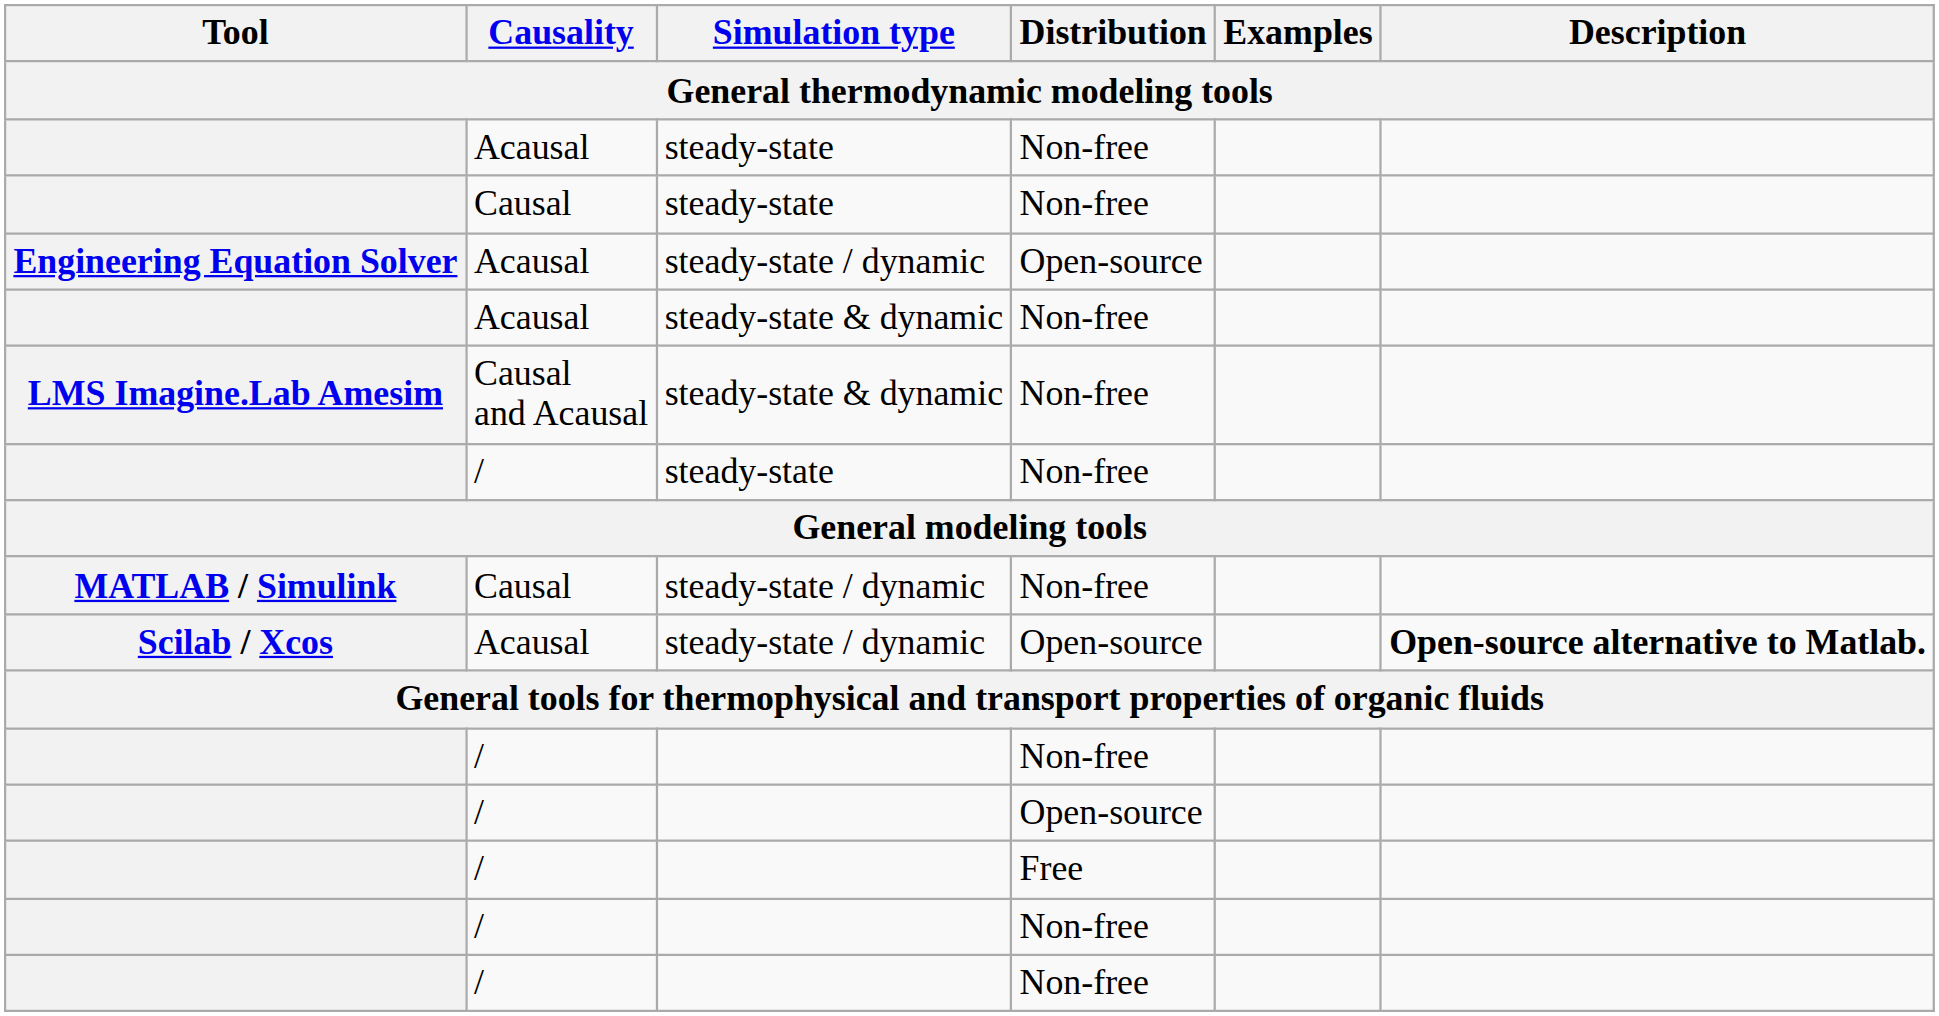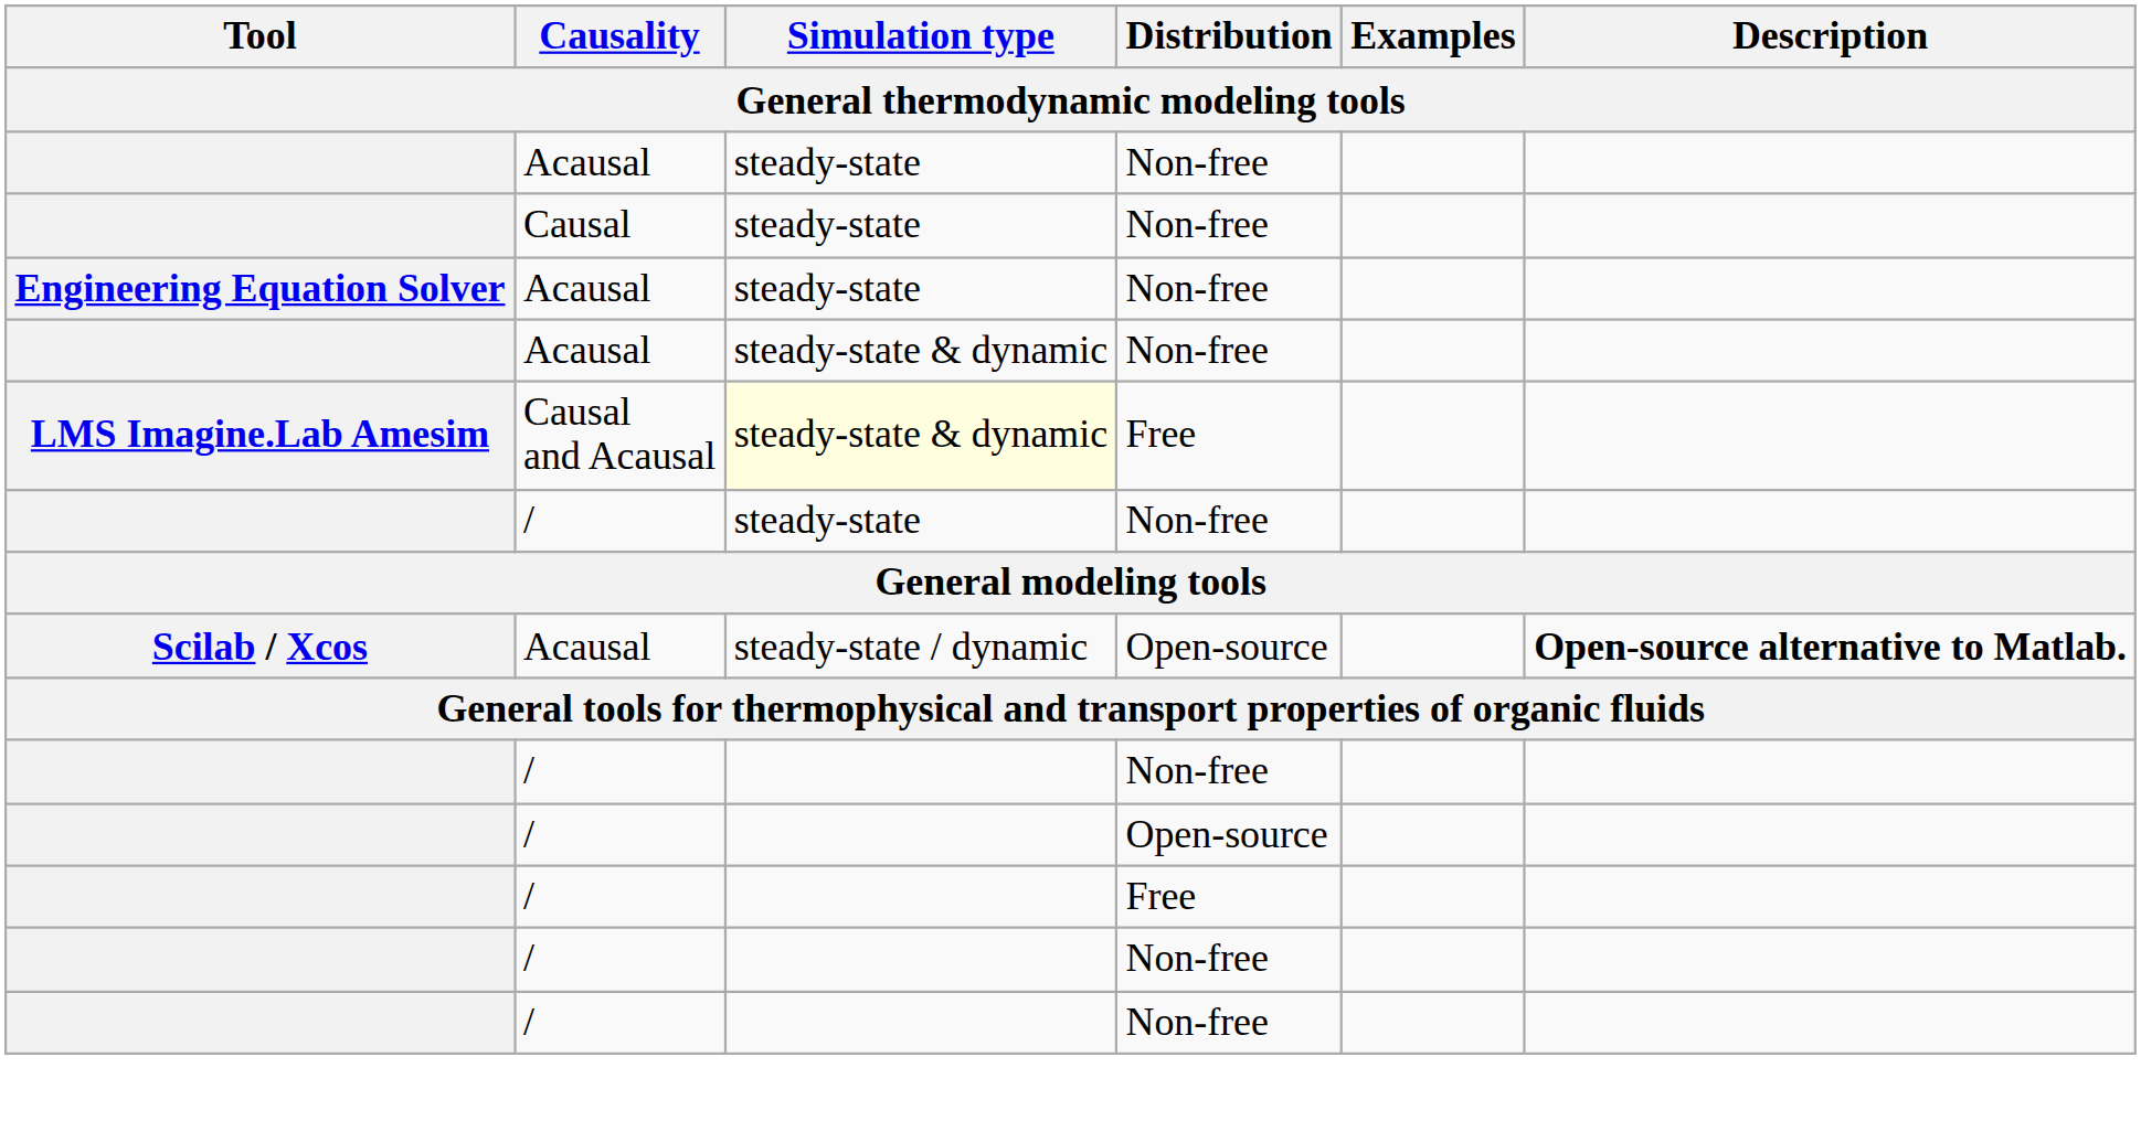Engineering Equation Solver | Simulation type: steady-state / dynamic -> steady-state
Engineering Equation Solver | Distribution: Open-source -> Non-free
LMS Imagine.Lab Amesim | Simulation type: no background -> lightyellow background
LMS Imagine.Lab Amesim | Distribution: Non-free -> Free
- row: MATLAB / Simulink | Causal | steady-state / dynamic | Non-free
